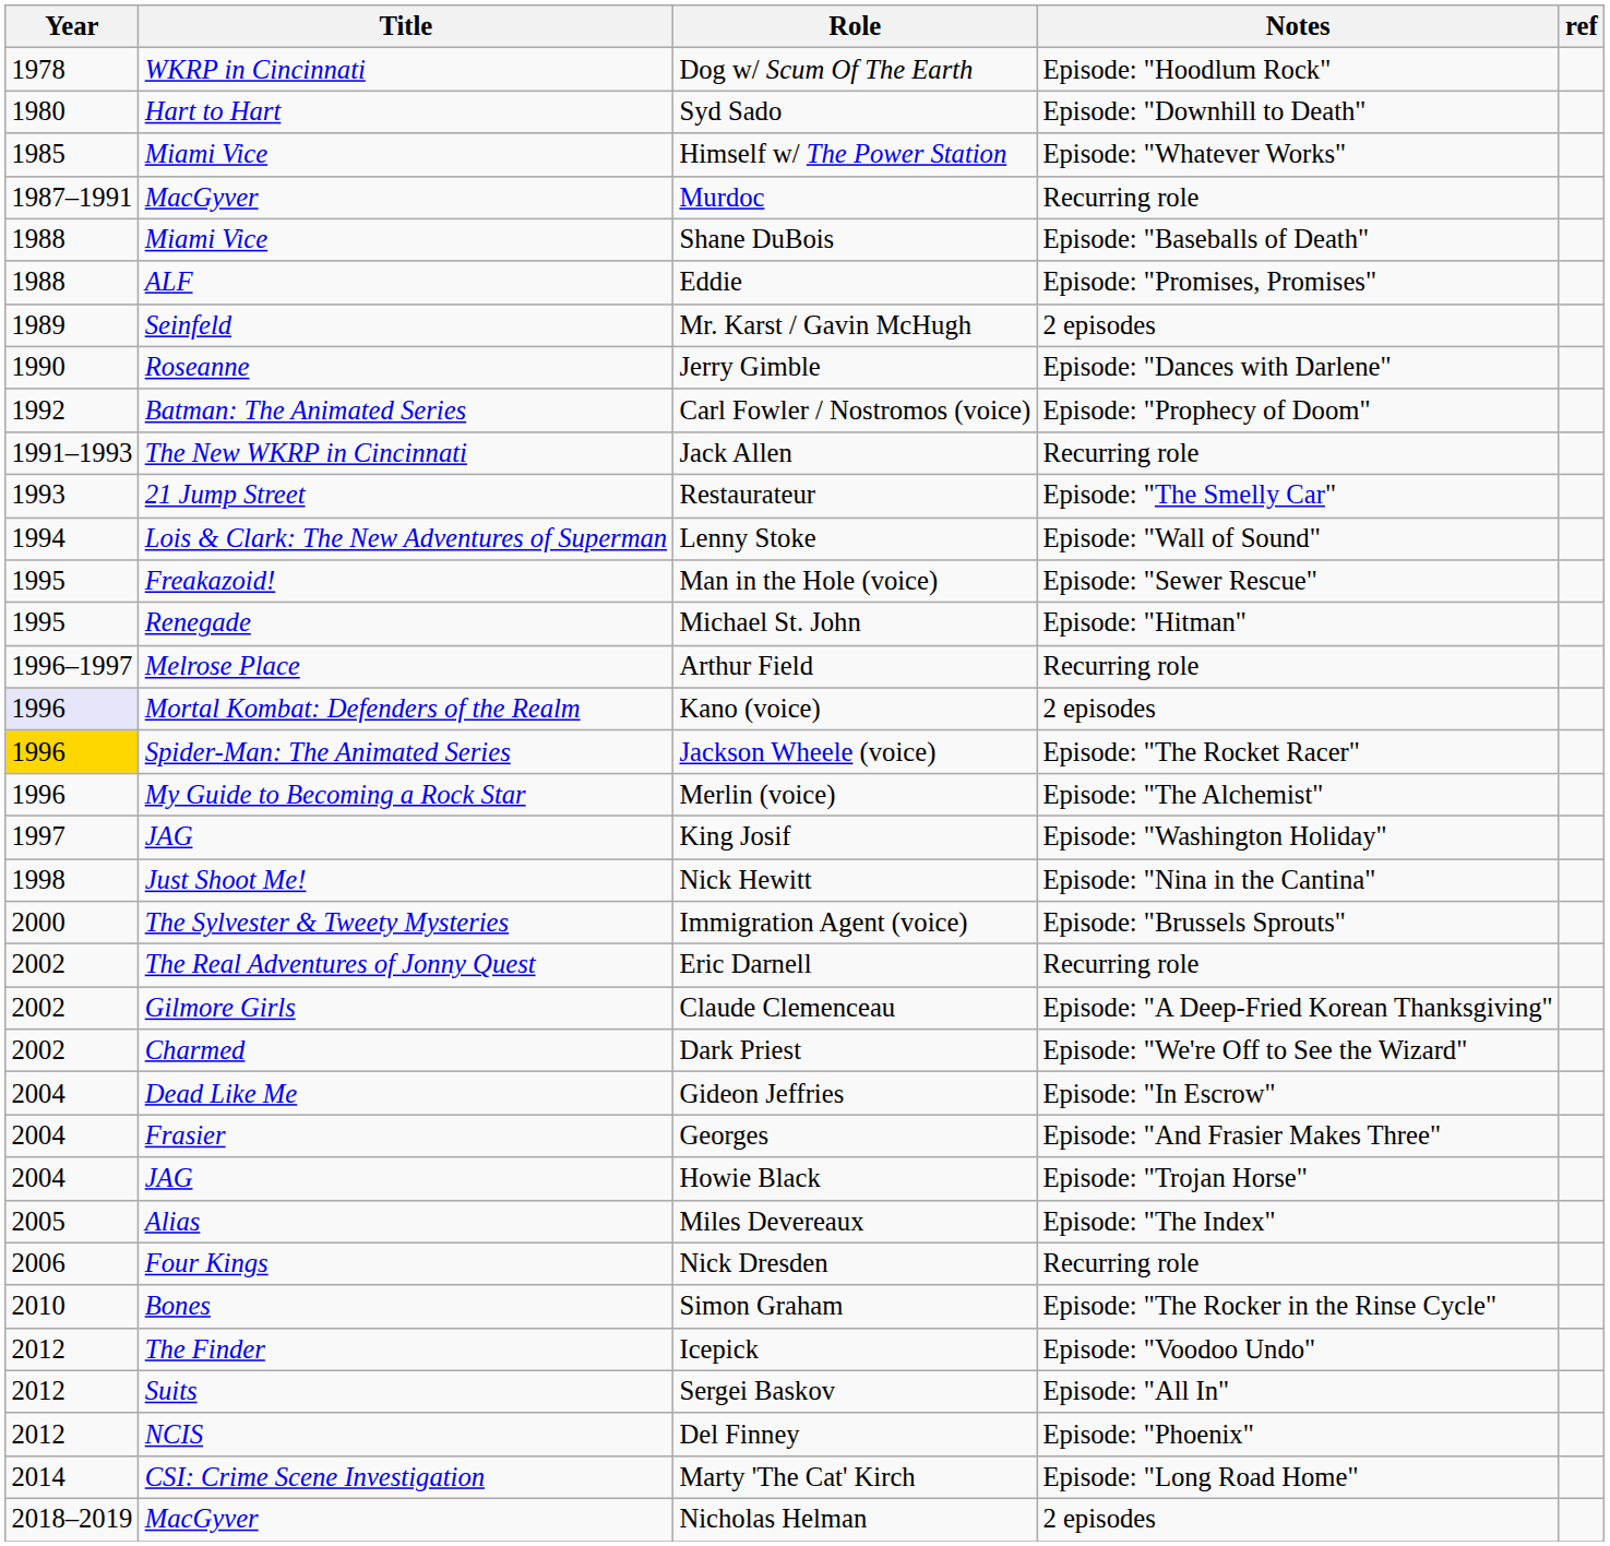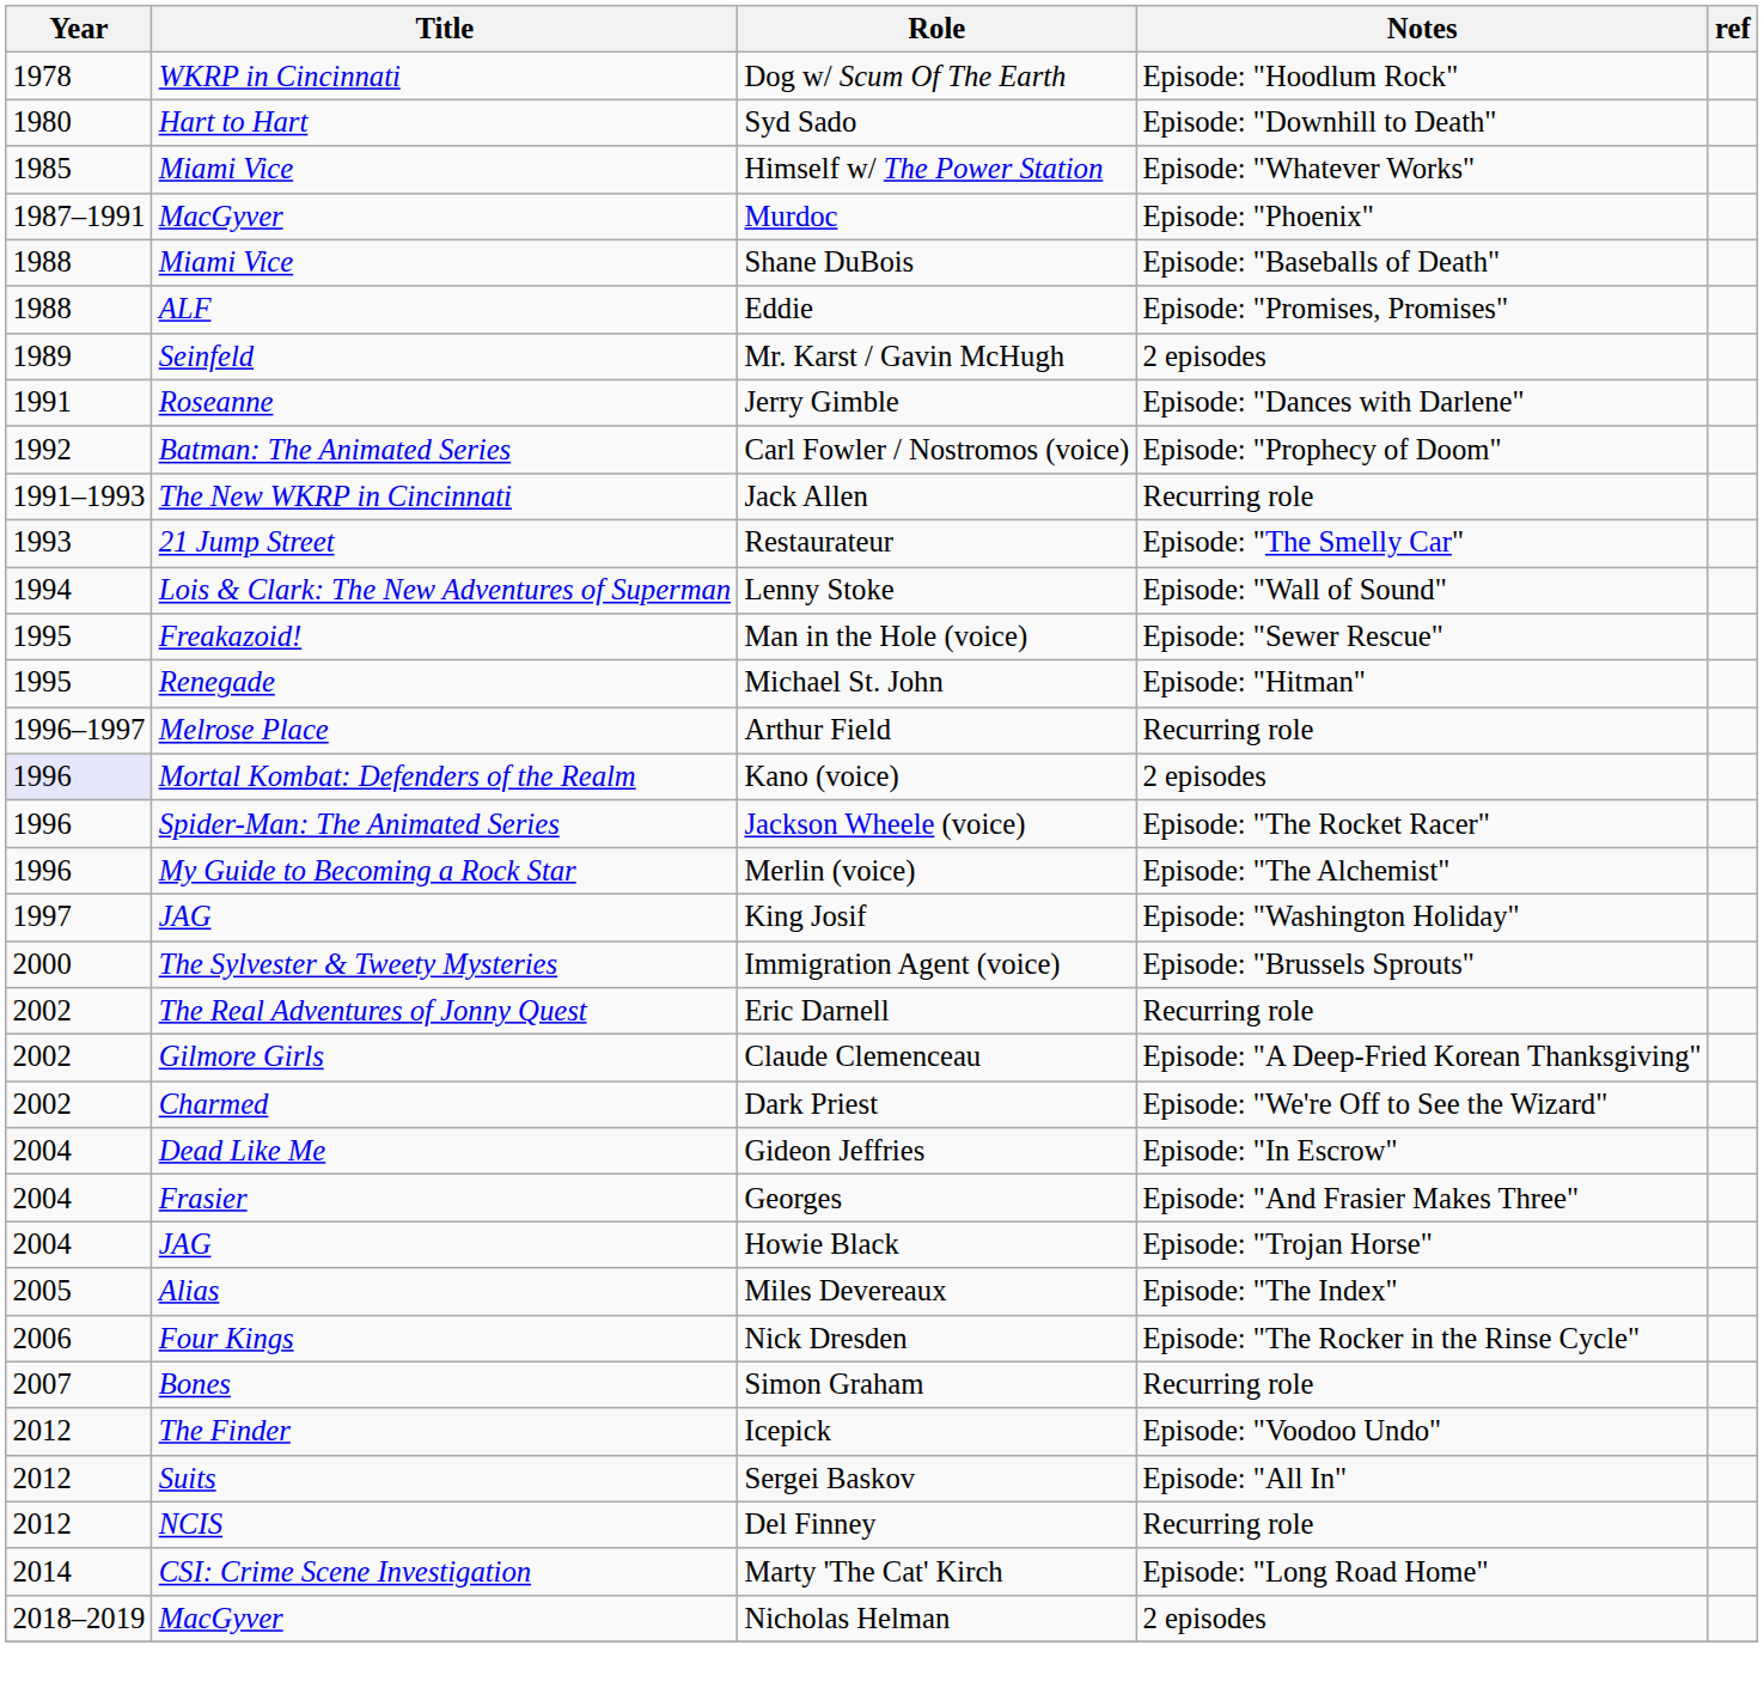Murdoc | Notes: Recurring role -> Episode: "Phoenix"
Jerry Gimble | Year: 1990 -> 1991
Jackson Wheele (voice) | Year: gold background -> no background
- row: 1998 | Just Shoot Me! | Nick Hewitt | Episode: "Nina in the Cantina"
Nick Dresden | Notes: Recurring role -> Episode: "The Rocker in the Rinse Cycle"
Simon Graham | Year: 2010 -> 2007
Simon Graham | Notes: Episode: "The Rocker in the Rinse Cycle" -> Recurring role
Del Finney | Notes: Episode: "Phoenix" -> Recurring role
